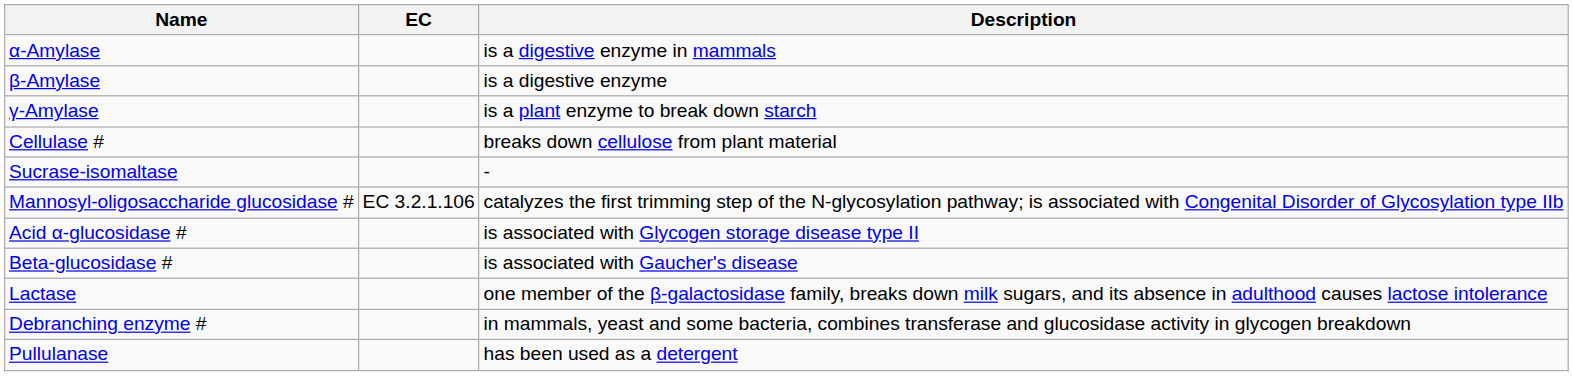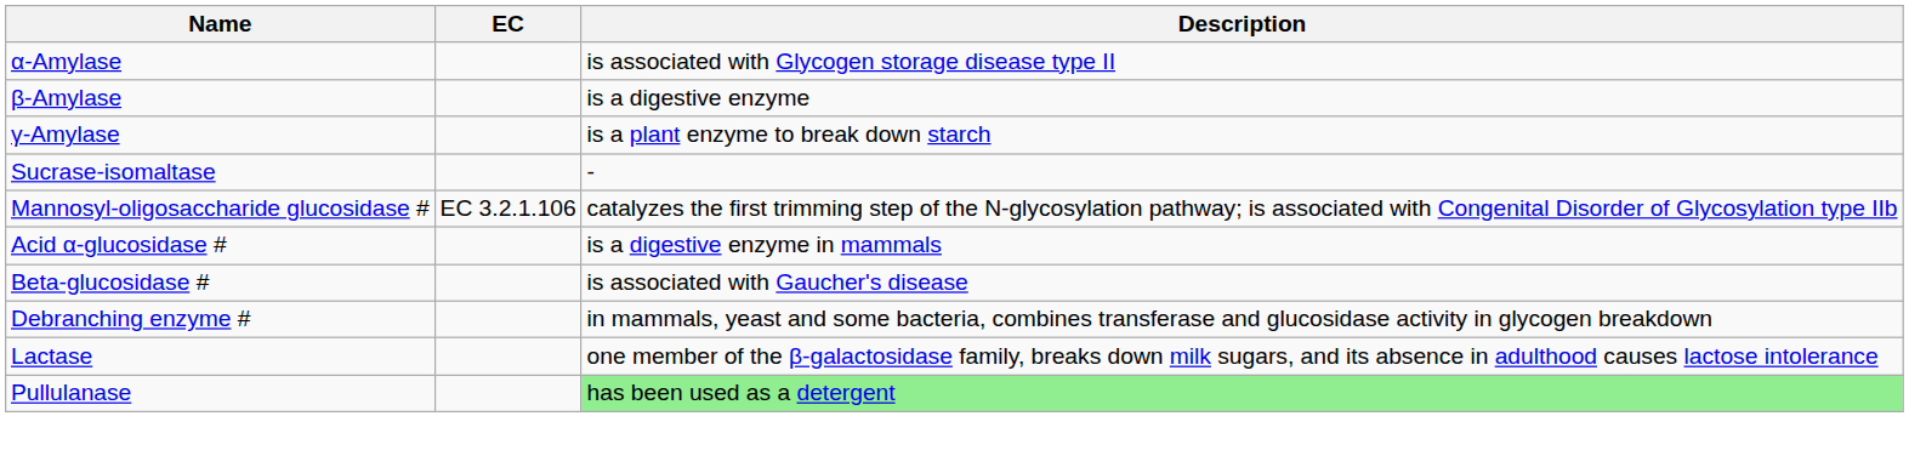α-Amylase | Description: is a digestive enzyme in mammals -> is associated with Glycogen storage disease type II
- row: Cellulase # | breaks down cellulose from plant material
Acid α-glucosidase # | Description: is associated with Glycogen storage disease type II -> is a digestive enzyme in mammals
rows swapped: Lactase <-> Debranching enzyme #
Pullulanase | Description: no background -> lightgreen background
